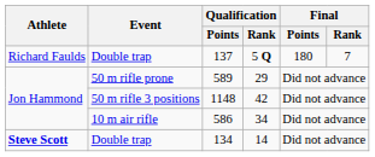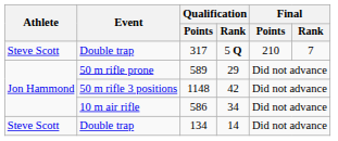5 Q | Athlete: Richard Faulds -> Steve Scott
5 Q | Qualification / Points: 137 -> 317
5 Q | Final / Points: 180 -> 210
14 | Athlete: bold -> normal
